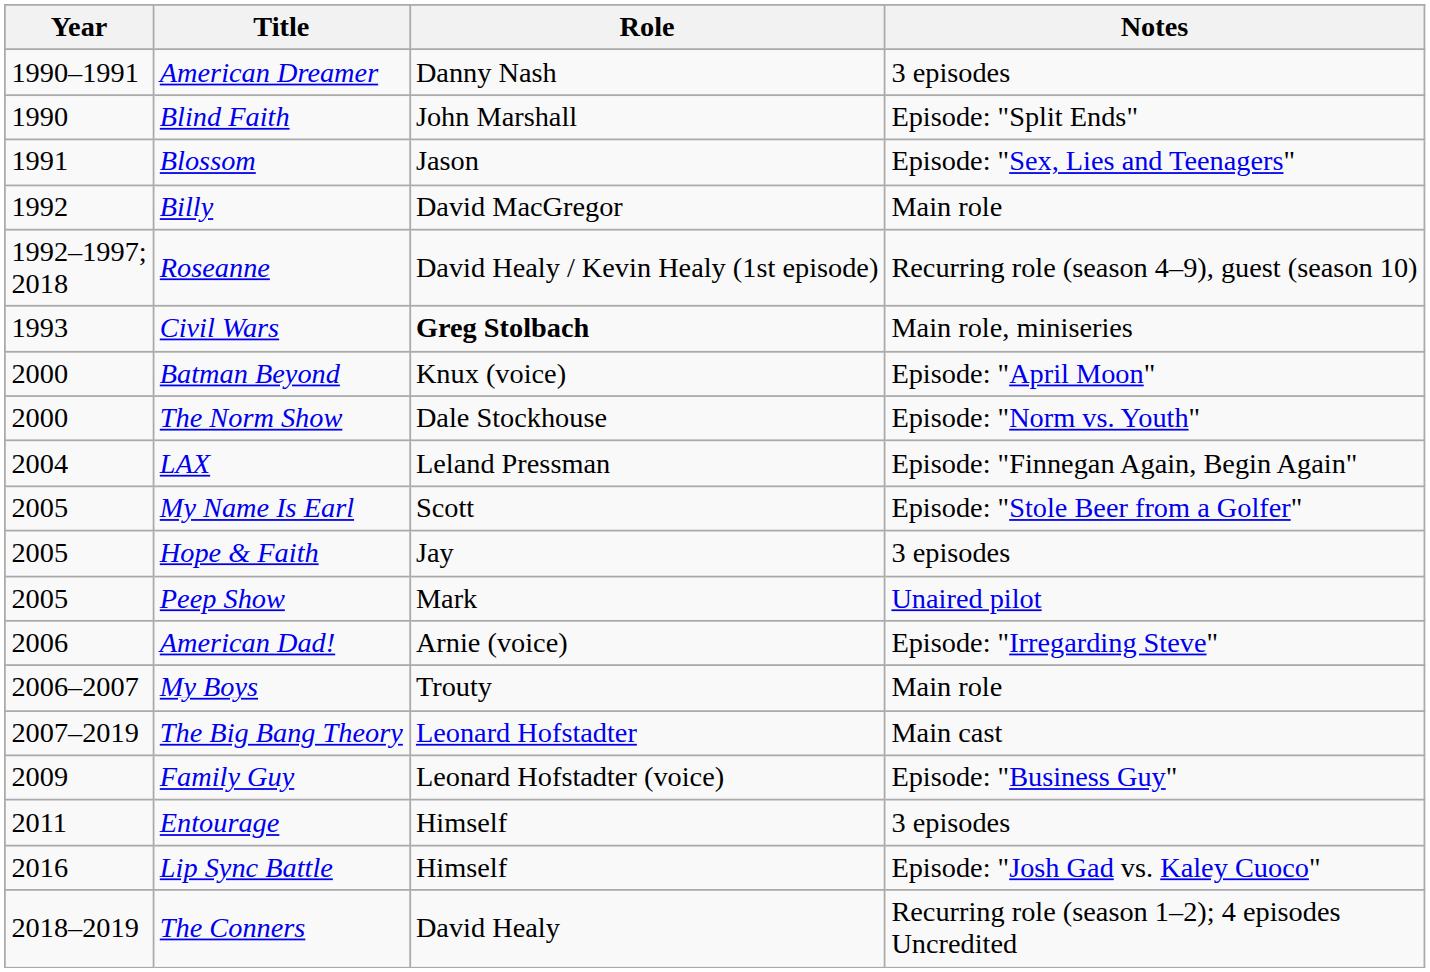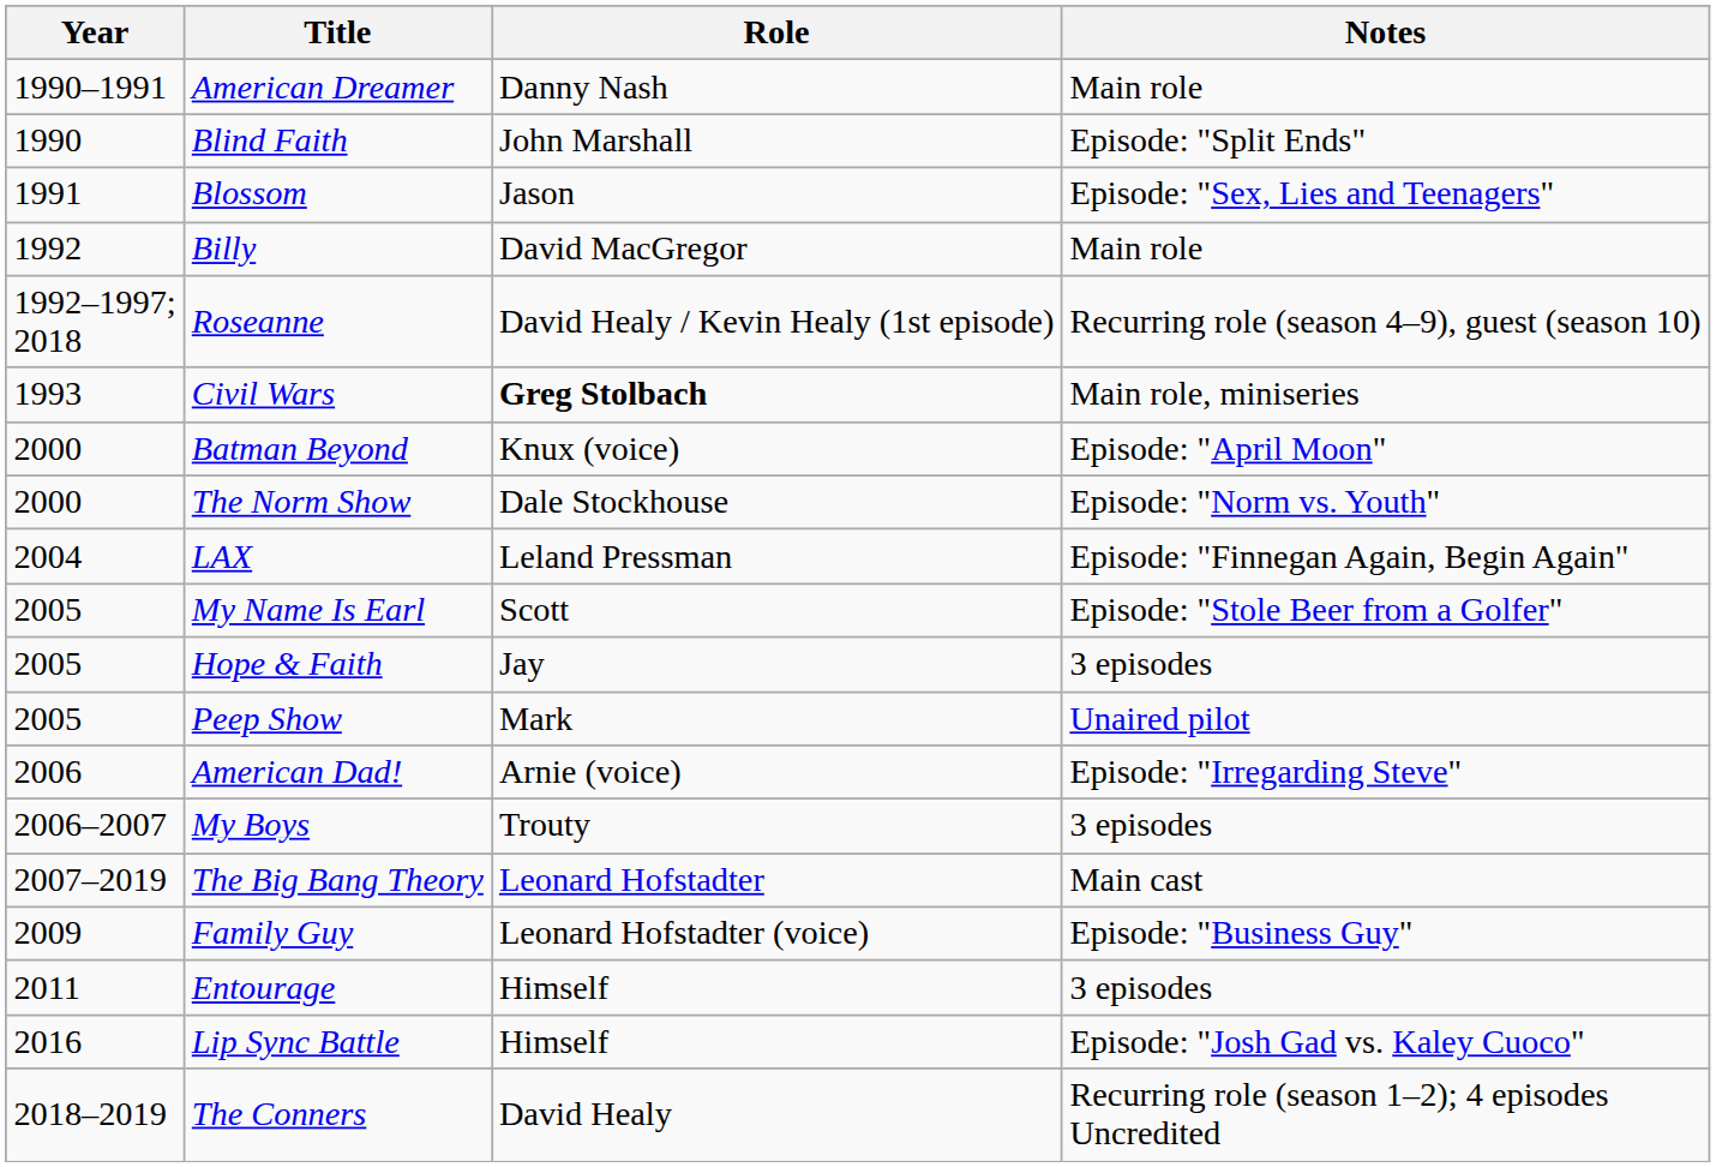American Dreamer | Notes: 3 episodes -> Main role
My Boys | Notes: Main role -> 3 episodes
